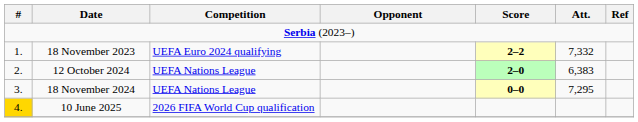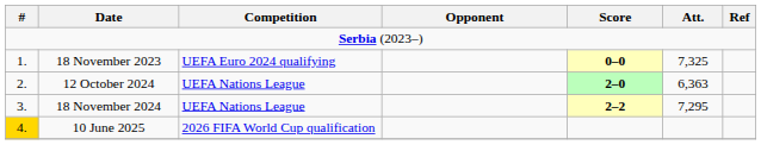18 November 2023 | Score: 2–2 -> 0–0
18 November 2023 | Att.: 7,332 -> 7,325
12 October 2024 | Att.: 6,383 -> 6,363
18 November 2024 | Score: 0–0 -> 2–2
